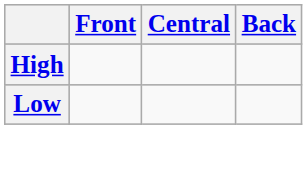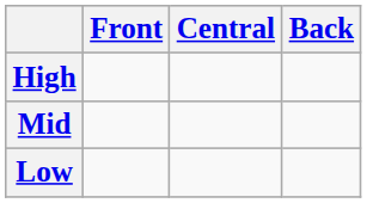+ row: Mid
